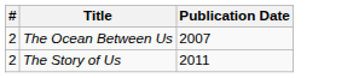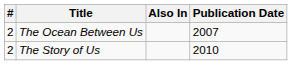+ column: Also In
The Story of Us | Publication Date: 2011 -> 2010
